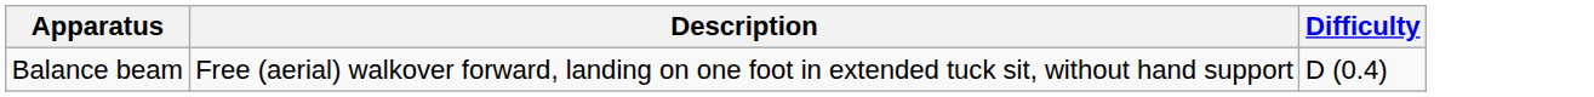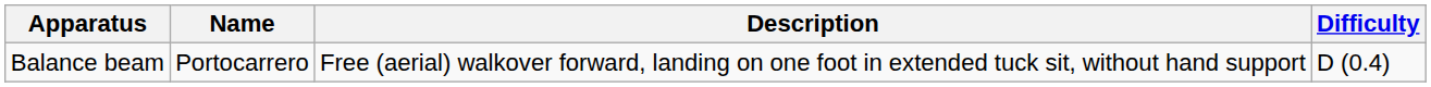+ column: Name | Portocarrero
